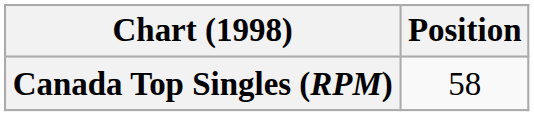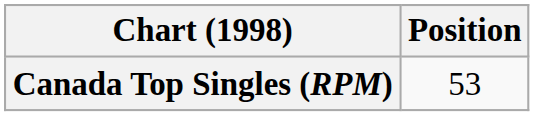Canada Top Singles (RPM) | Position: 58 -> 53
